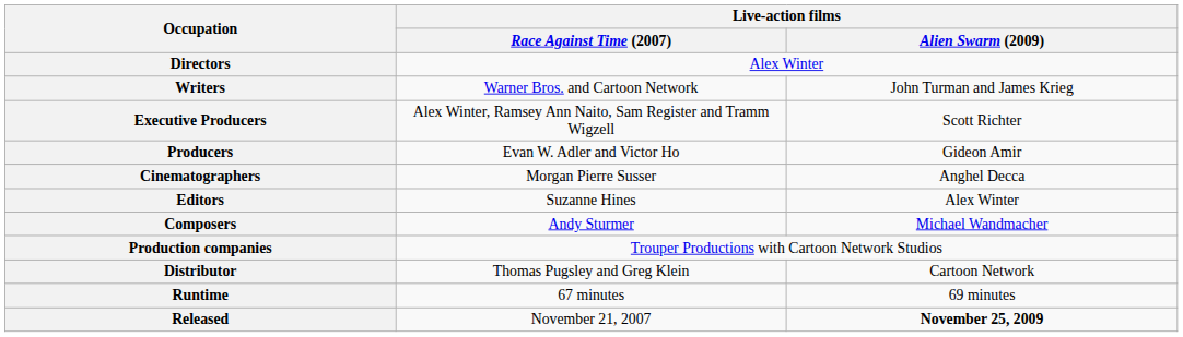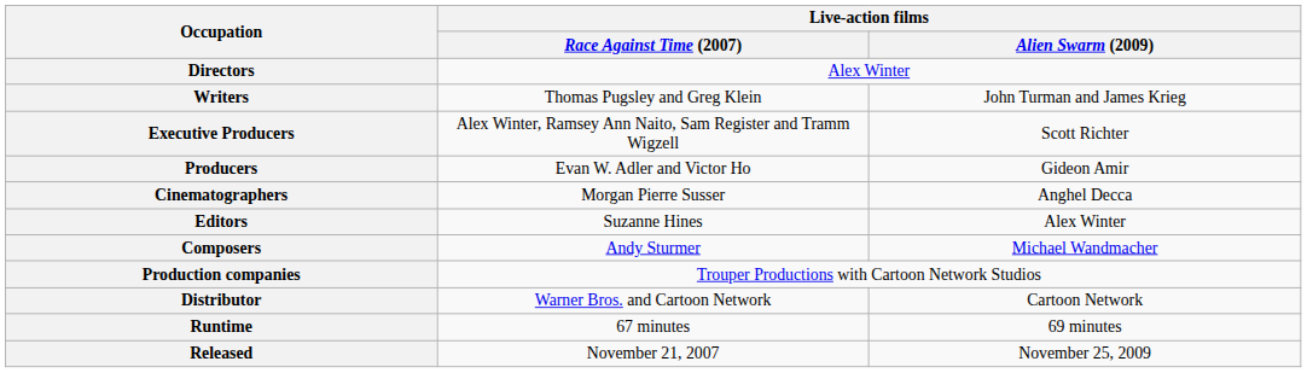Writers | Live-action films / Race Against Time (2007): Warner Bros. and Cartoon Network -> Thomas Pugsley and Greg Klein
Distributor | Live-action films / Race Against Time (2007): Thomas Pugsley and Greg Klein -> Warner Bros. and Cartoon Network
Released | Live-action films / Alien Swarm (2009): bold -> normal
